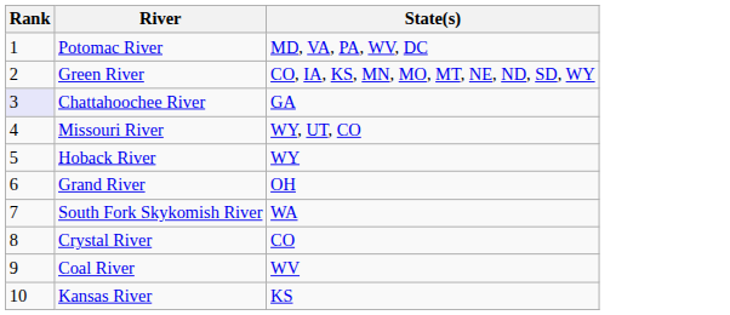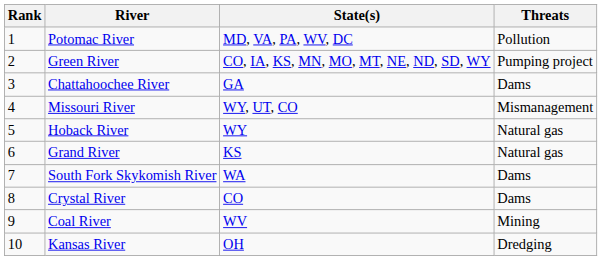+ column: Threats | Pollution | Pumping project | Dams | Mismanagement | Natural gas | Natural gas | Dams | Dams | Mining | Dredging
Chattahoochee River | Rank: lavender background -> no background
Grand River | State(s): OH -> KS
Kansas River | State(s): KS -> OH
